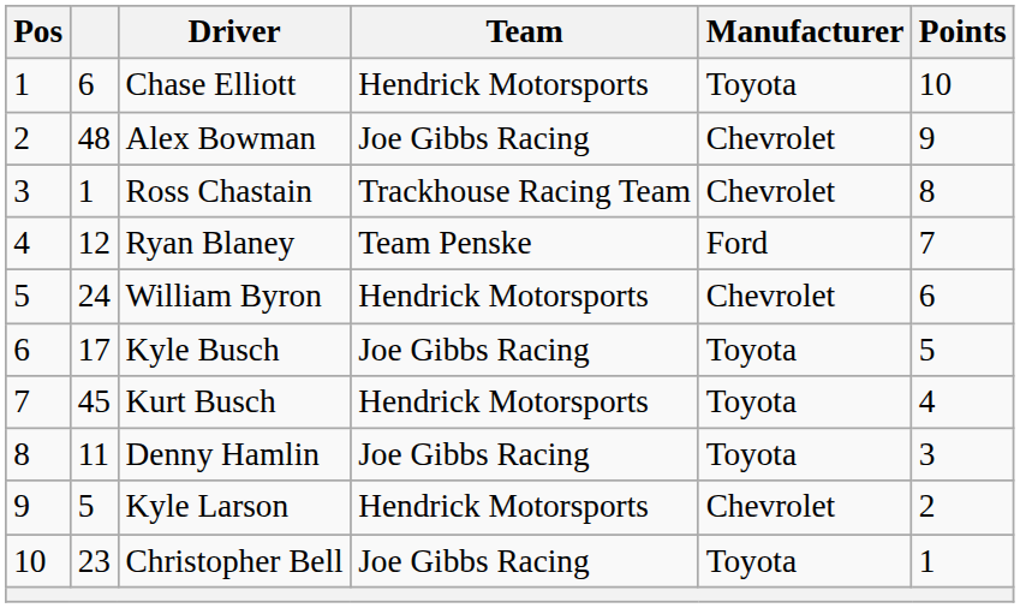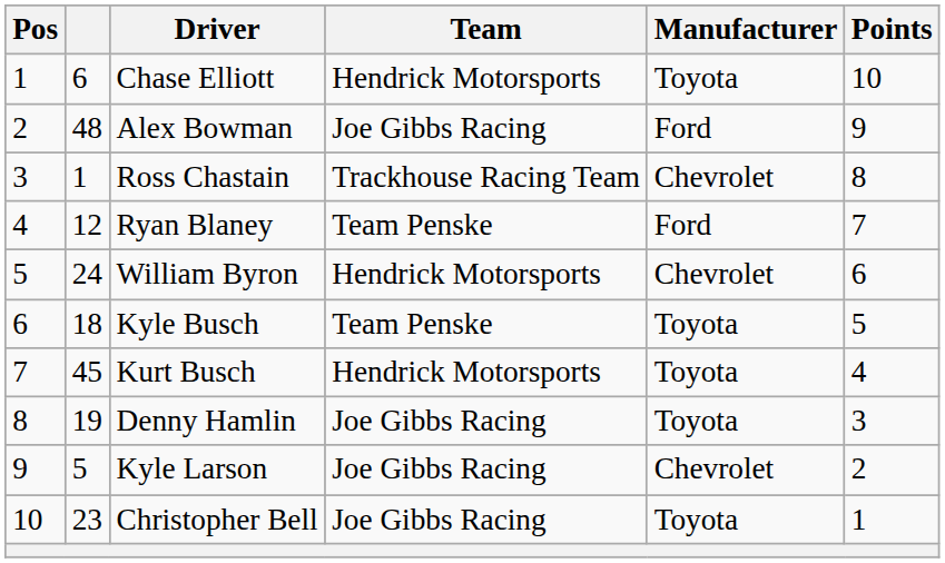Alex Bowman | Manufacturer: Chevrolet -> Ford
Kyle Busch | column 2: 17 -> 18
Kyle Busch | Team: Joe Gibbs Racing -> Team Penske
Denny Hamlin | column 2: 11 -> 19
Kyle Larson | Team: Hendrick Motorsports -> Joe Gibbs Racing
